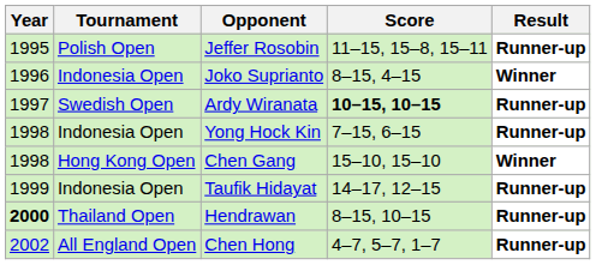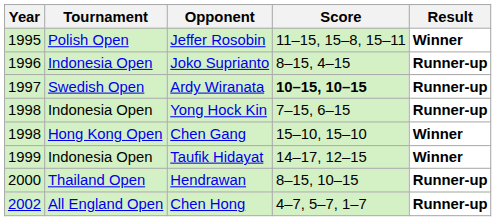Jeffer Rosobin | Result: Runner-up -> Winner
Joko Suprianto | Result: Winner -> Runner-up
Taufik Hidayat | Result: Runner-up -> Winner
Hendrawan | Year: bold -> normal
